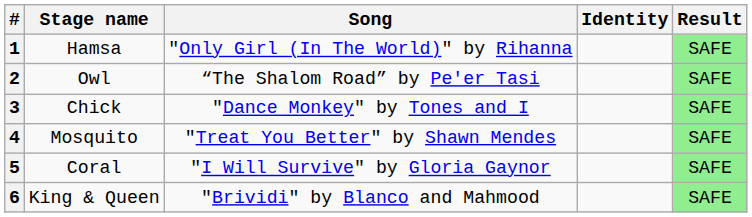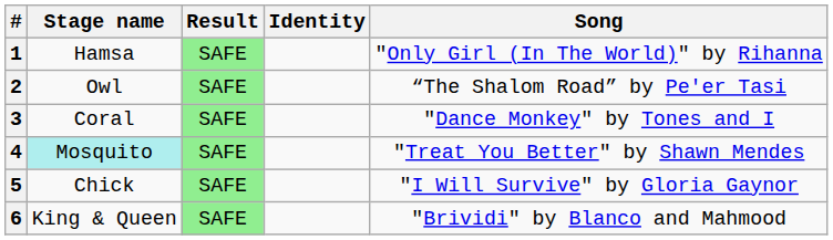columns swapped: Song <-> Result
3 | Stage name: Chick -> Coral
4 | Stage name: no background -> paleturquoise background
5 | Stage name: Coral -> Chick
